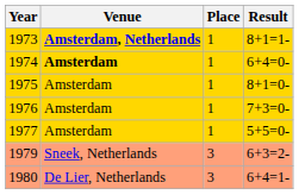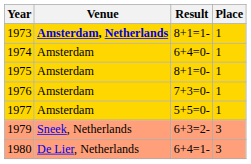columns swapped: Result <-> Place
1974 | Venue: bold -> normal
